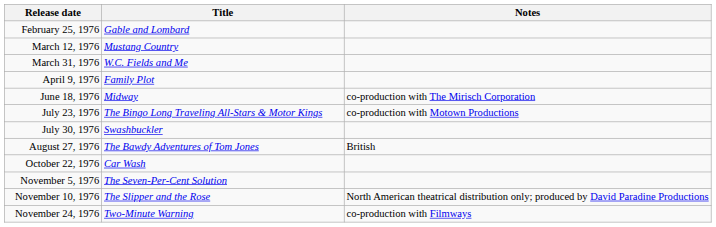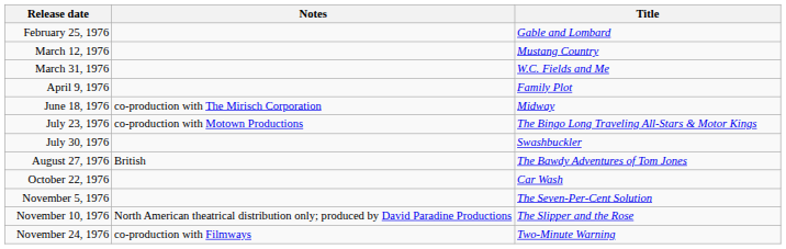columns swapped: Title <-> Notes
